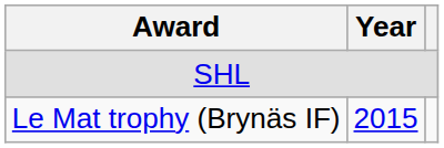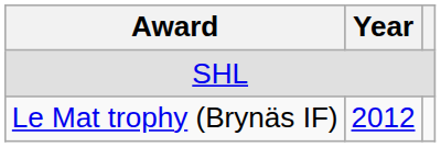Le Mat trophy (Brynäs IF) | Year: 2015 -> 2012
